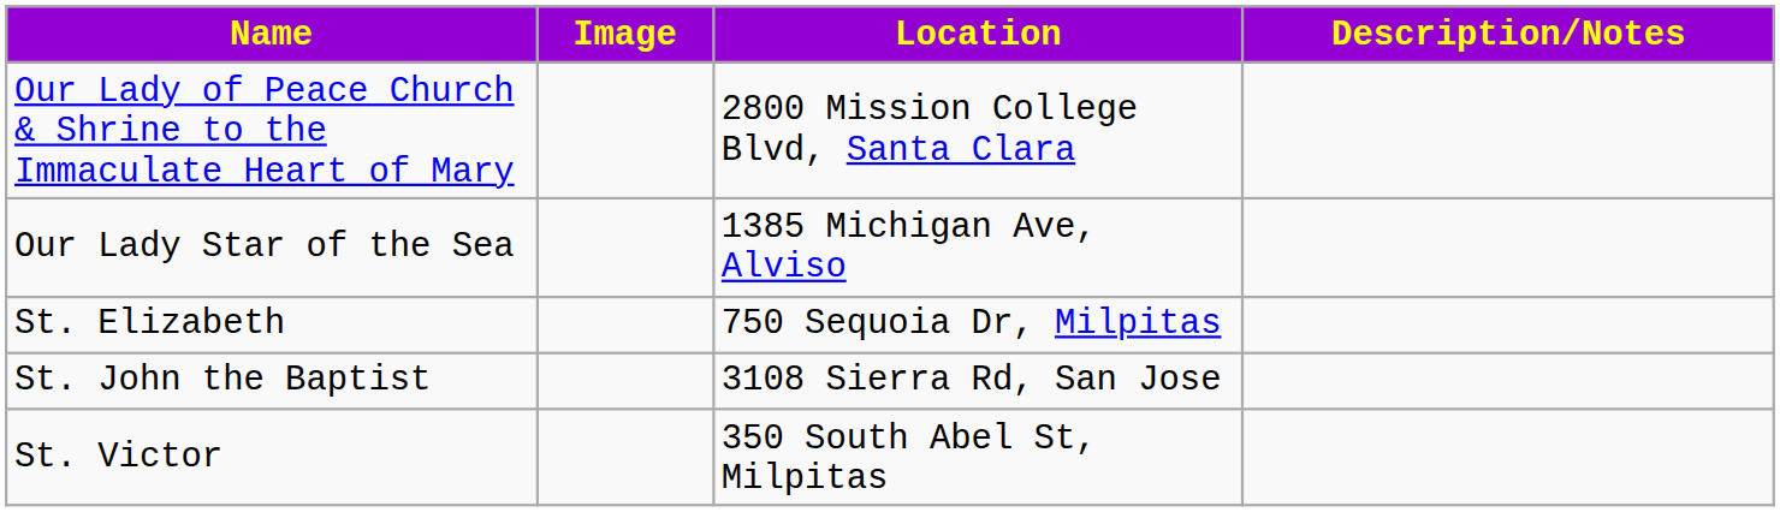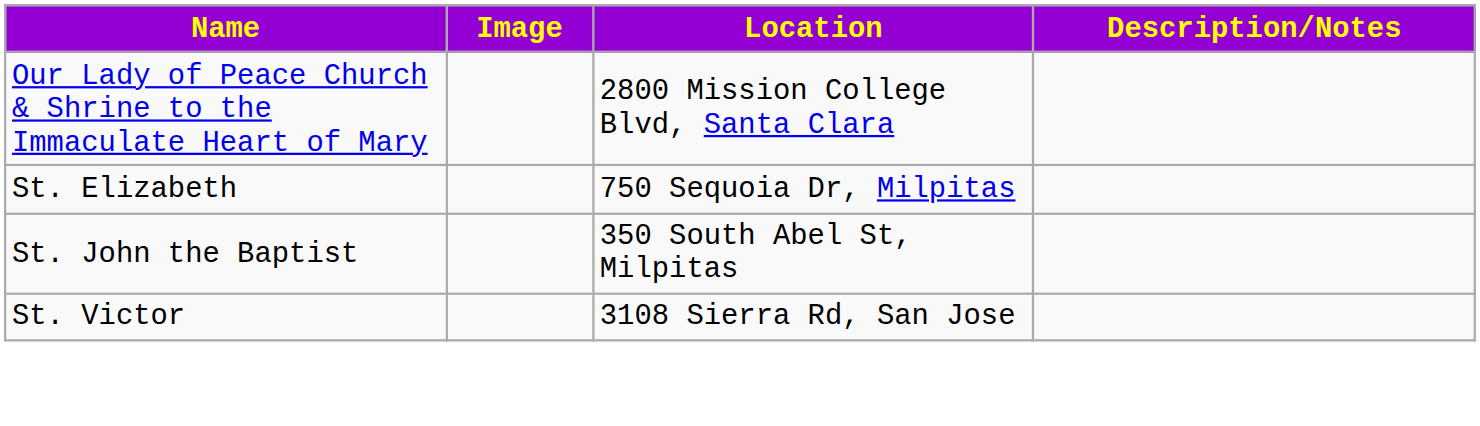- row: Our Lady Star of the Sea | 1385 Michigan Ave, Alviso
St. John the Baptist | Location: 3108 Sierra Rd, San Jose -> 350 South Abel St, Milpitas
St. Victor | Location: 350 South Abel St, Milpitas -> 3108 Sierra Rd, San Jose
